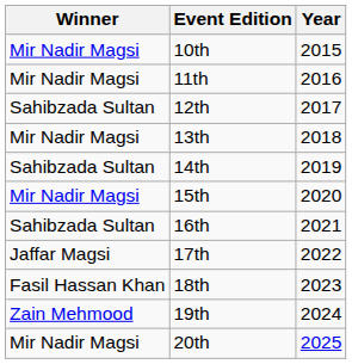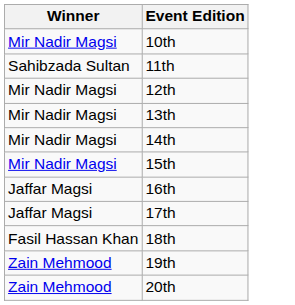- column: Year | 2015 | 2016 | 2017 | 2018 | 2019 | 2020 | 2021 | 2022 | 2023 | 2024 | 2025
11th | Winner: Mir Nadir Magsi -> Sahibzada Sultan
12th | Winner: Sahibzada Sultan -> Mir Nadir Magsi
14th | Winner: Sahibzada Sultan -> Mir Nadir Magsi
16th | Winner: Sahibzada Sultan -> Jaffar Magsi
20th | Winner: Mir Nadir Magsi -> Zain Mehmood
